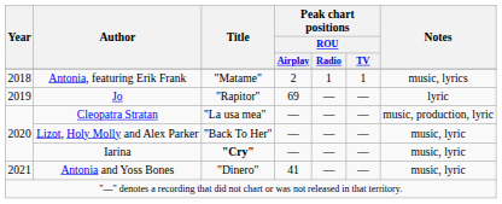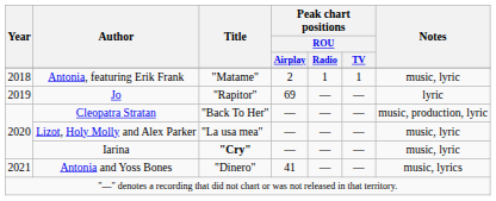Antonia, featuring Erik Frank | Notes: music, lyrics -> music, lyric
Cleopatra Stratan | Title: "La usa mea" -> "Back To Her"
Lizot, Holy Molly and Alex Parker | Title: "Back To Her" -> "La usa mea"
Antonia and Yoss Bones | Notes: music, lyric -> music, lyrics
